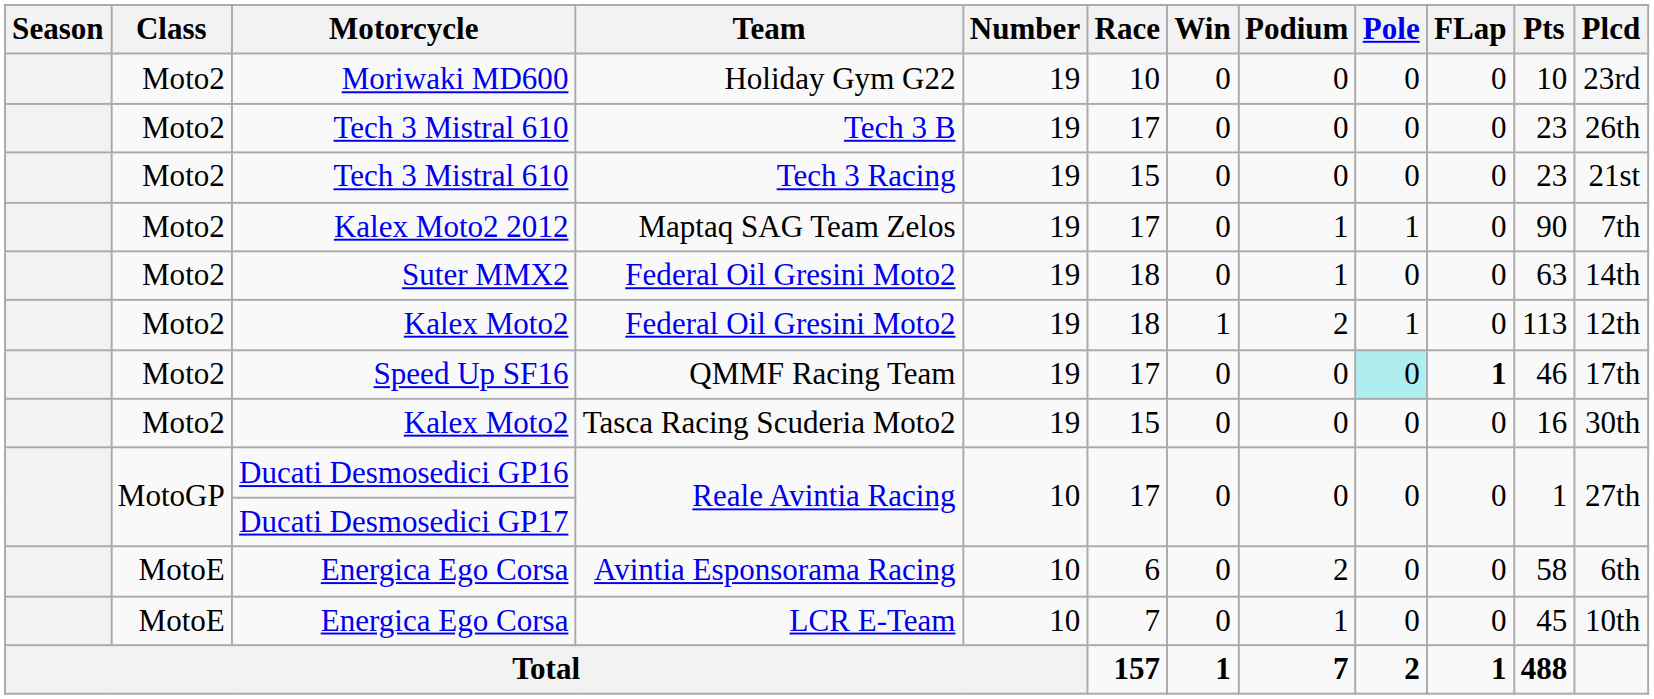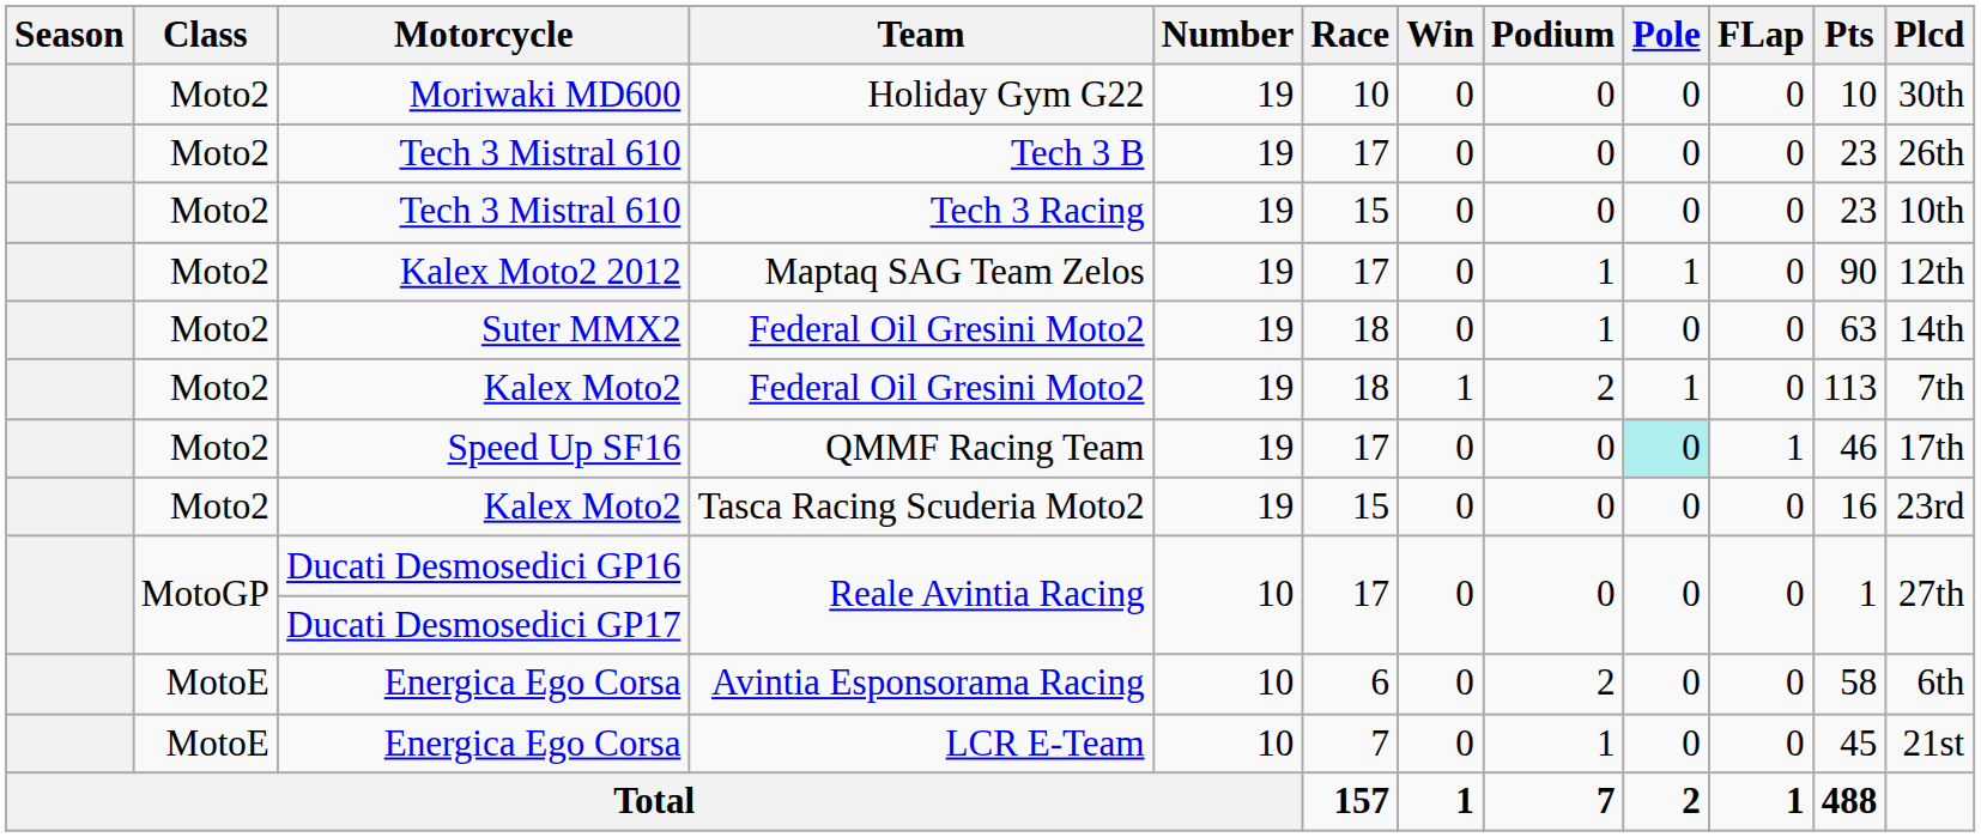Holiday Gym G22 | Plcd: 23rd -> 30th
Tech 3 Racing | Plcd: 21st -> 10th
Maptaq SAG Team Zelos | Plcd: 7th -> 12th
Kalex Moto2 / Federal Oil Gresini Moto2 | Plcd: 12th -> 7th
QMMF Racing Team | FLap: bold -> normal
Tasca Racing Scuderia Moto2 | Plcd: 30th -> 23rd
LCR E-Team | Plcd: 10th -> 21st
